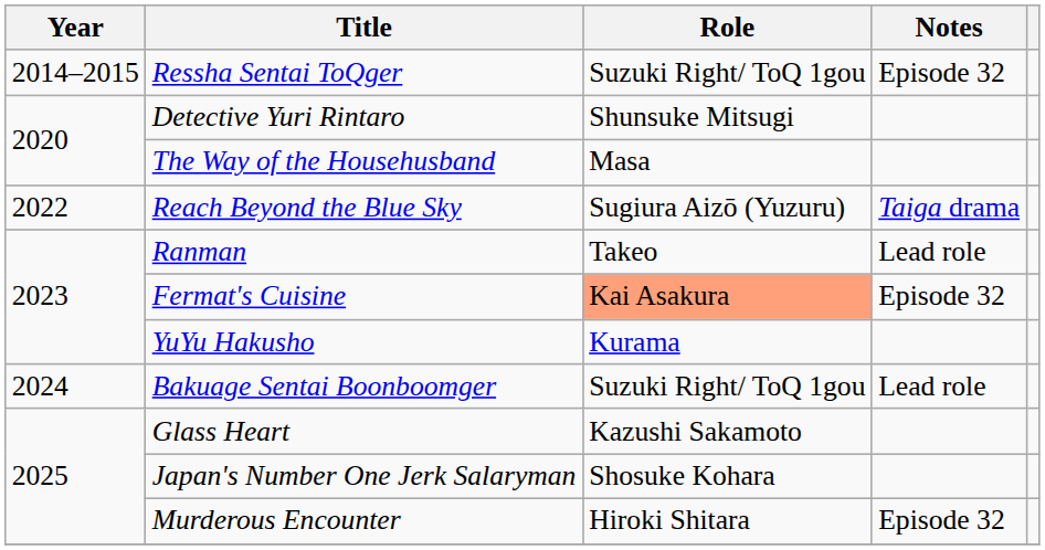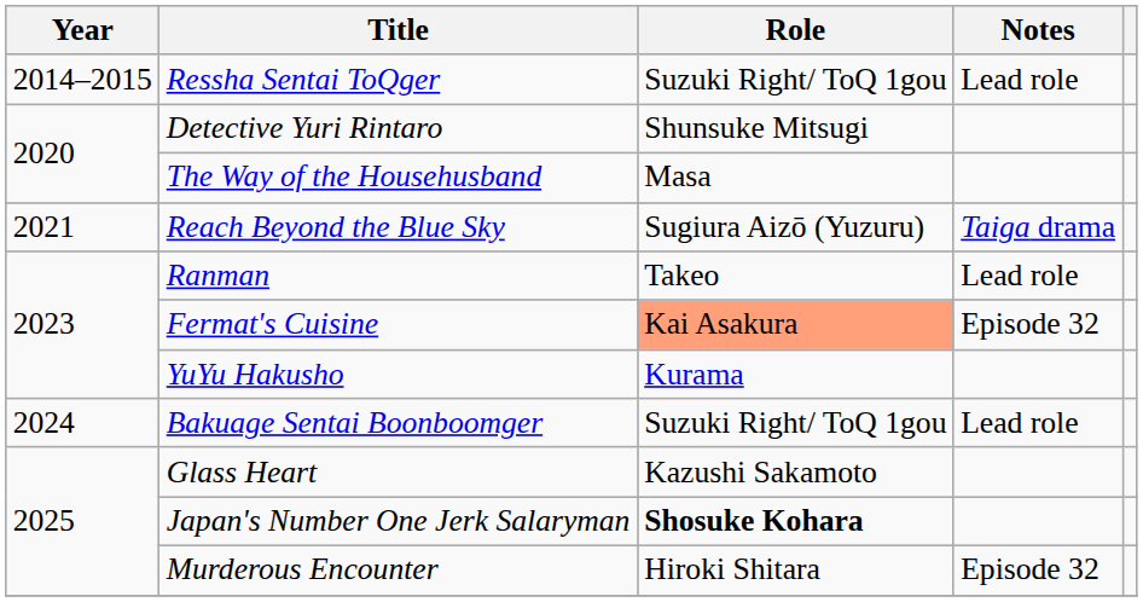Ressha Sentai ToQger | Notes: Episode 32 -> Lead role
Reach Beyond the Blue Sky | Year: 2022 -> 2021
Japan's Number One Jerk Salaryman | Role: normal -> bold
